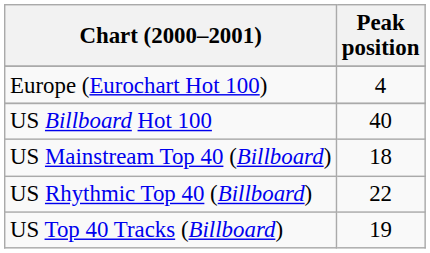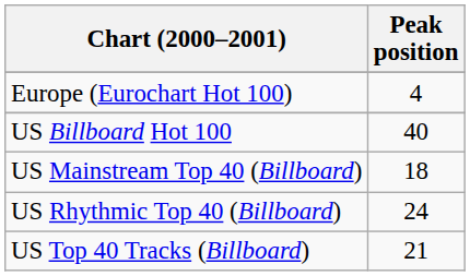US Rhythmic Top 40 (Billboard) | Peak position: 22 -> 24
US Top 40 Tracks (Billboard) | Peak position: 19 -> 21
